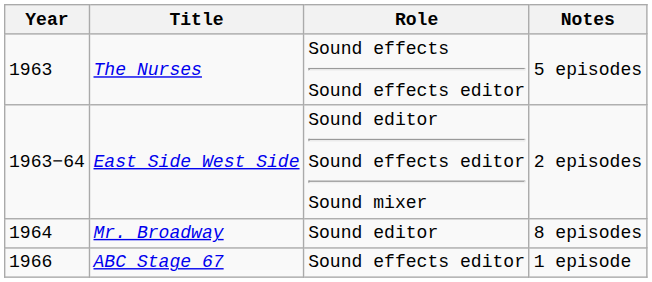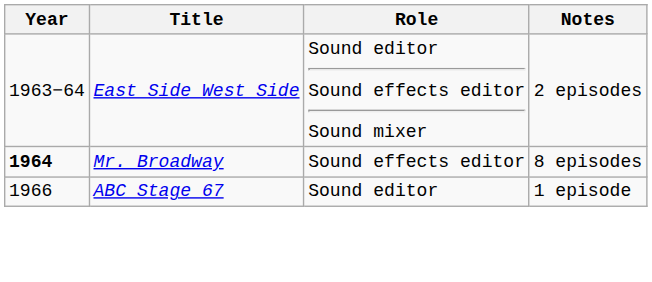- row: 1963 | The Nurses | Sound effects Sound effects editor | 5 episodes
Mr. Broadway | Year: normal -> bold
Mr. Broadway | Role: Sound editor -> Sound effects editor
ABC Stage 67 | Role: Sound effects editor -> Sound editor
